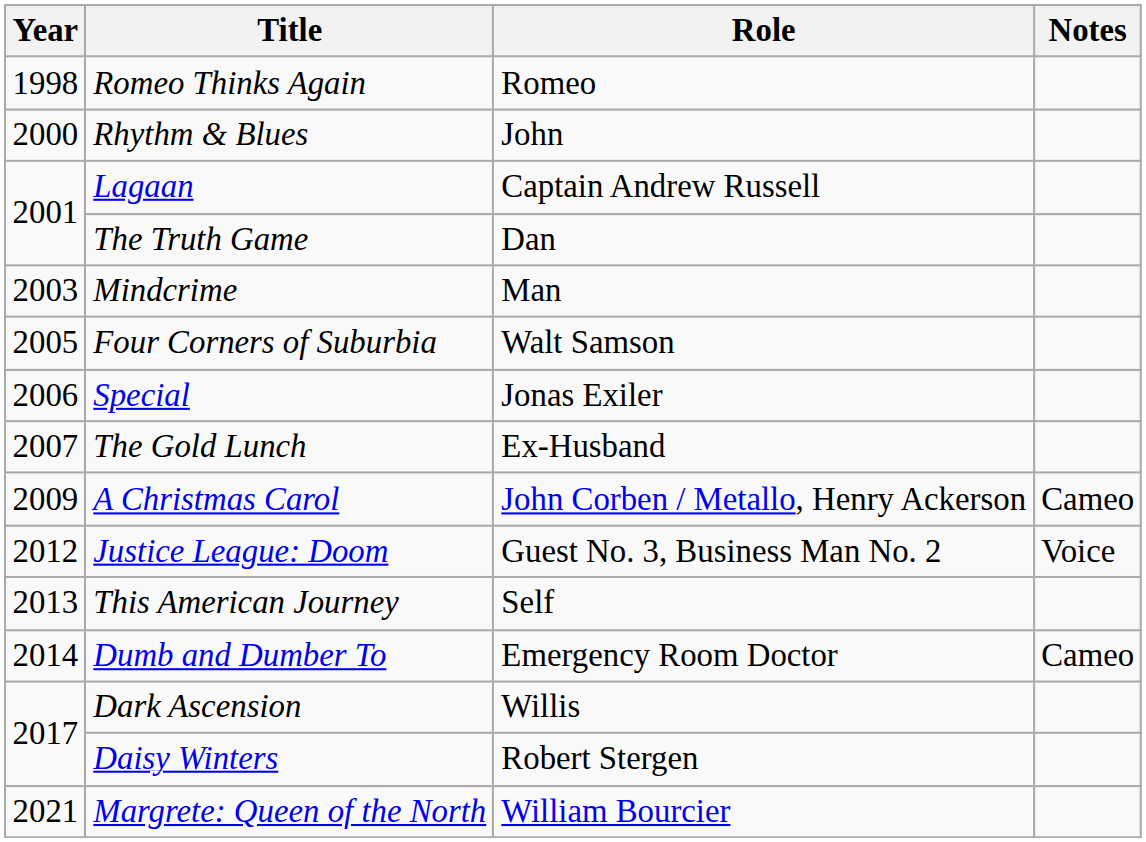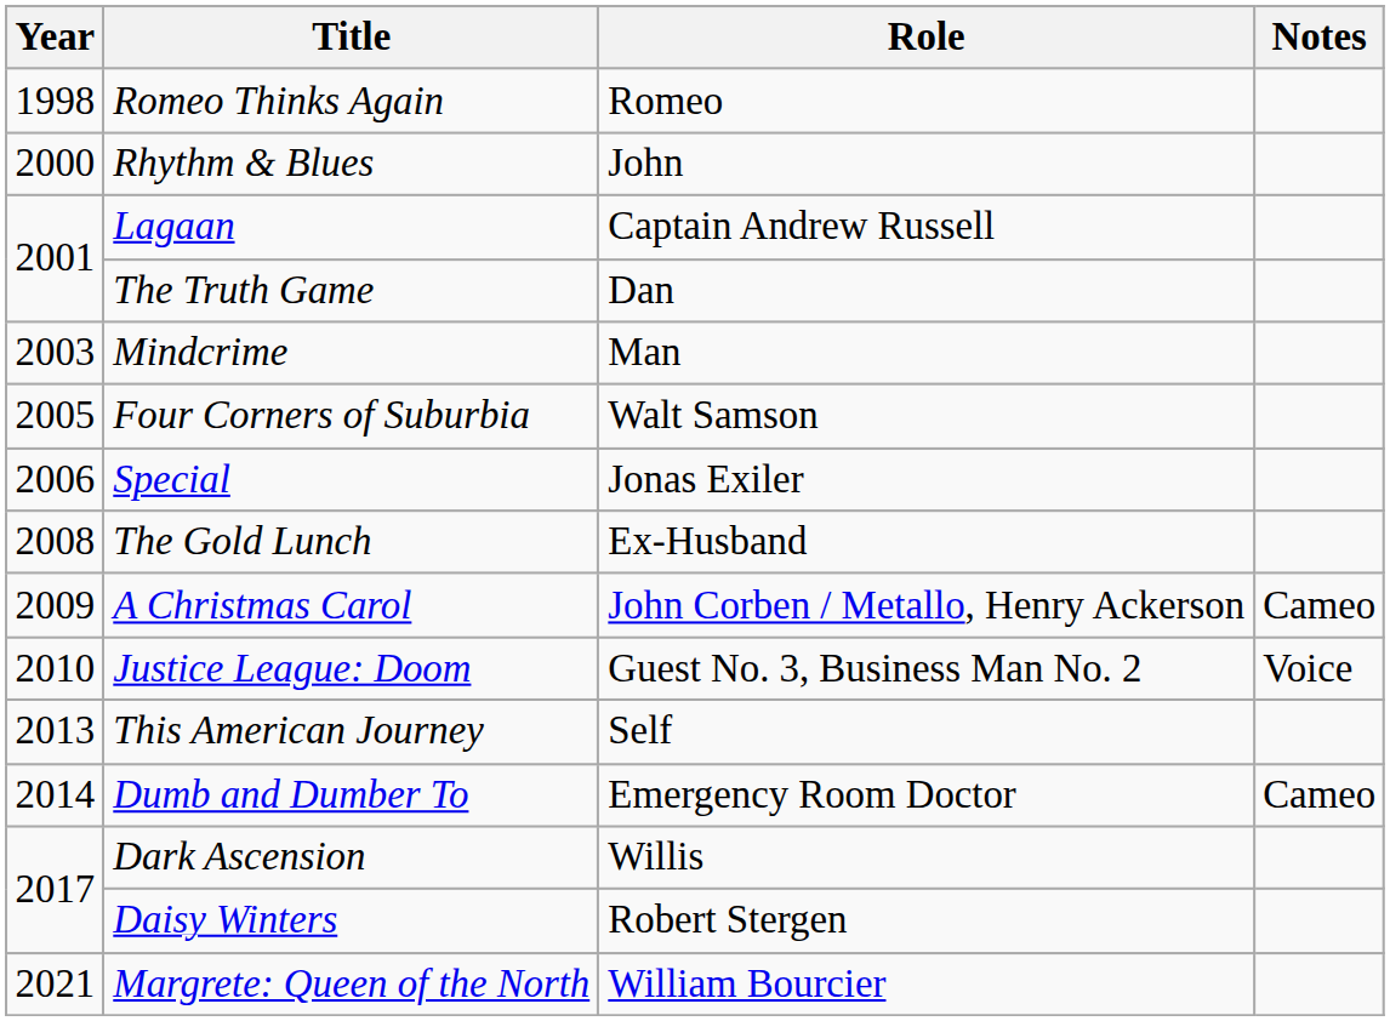The Gold Lunch | Year: 2007 -> 2008
Justice League: Doom | Year: 2012 -> 2010
